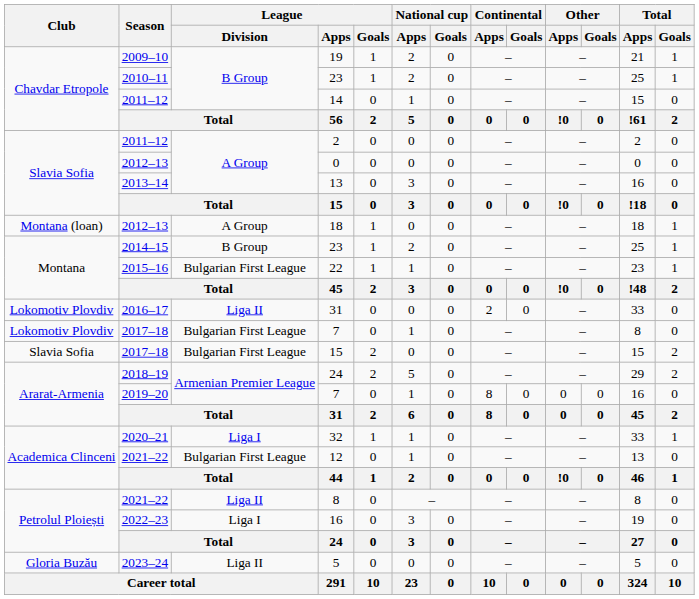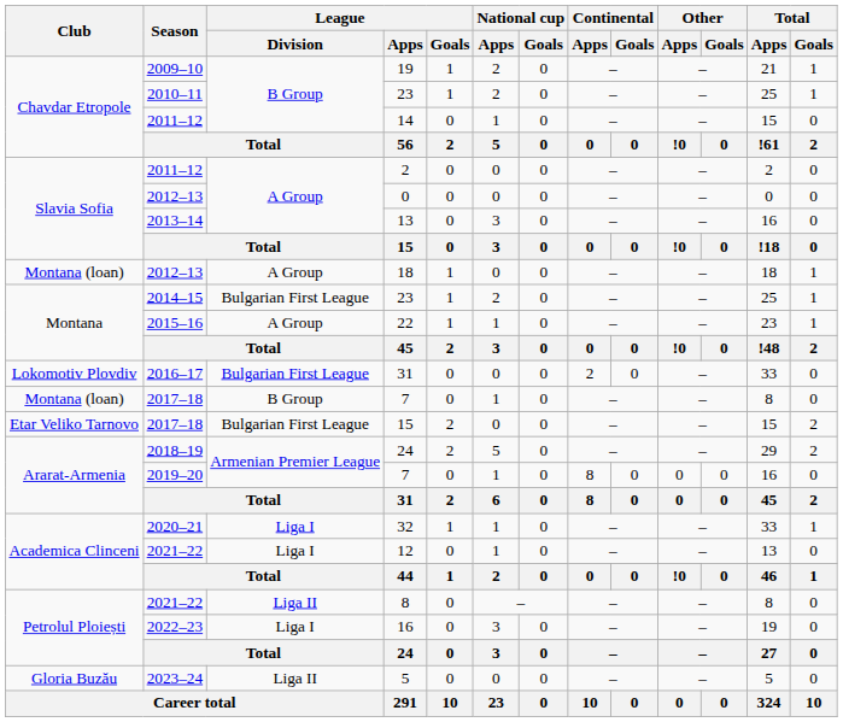2014–15 / 23 | League / Division: B Group -> Bulgarian First League
22 | League / Division: Bulgarian First League -> A Group
2016–17 / 31 | League / Division: Liga II -> Bulgarian First League
2017–18 / 7 | Club: Lokomotiv Plovdiv -> Montana (loan)
2017–18 / 7 | League / Division: Bulgarian First League -> B Group
2017–18 / 15 | Club: Slavia Sofia -> Etar Veliko Tarnovo
12 | League / Division: Bulgarian First League -> Liga I
